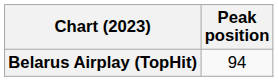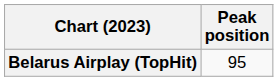Belarus Airplay (TopHit) | Peak position: 94 -> 95
